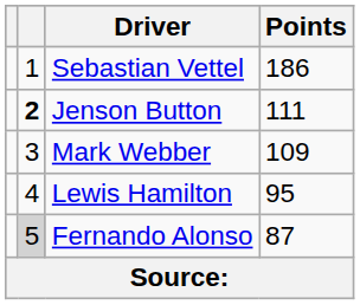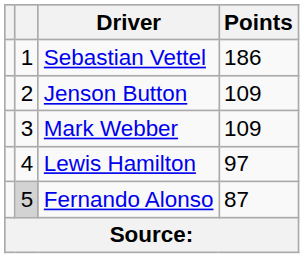Jenson Button | column 2: bold -> normal
Jenson Button | Points: 111 -> 109
Lewis Hamilton | Points: 95 -> 97
